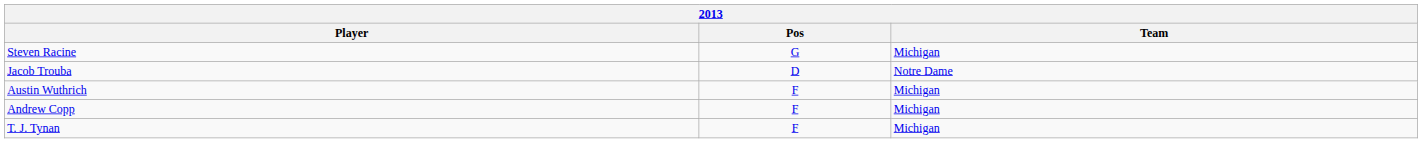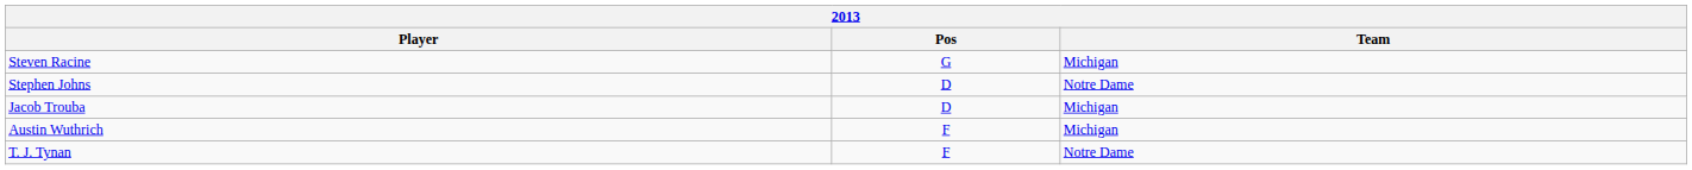+ row: Stephen Johns | D | Notre Dame
Jacob Trouba | Team: Notre Dame -> Michigan
- row: Andrew Copp | F | Michigan
T. J. Tynan | Team: Michigan -> Notre Dame
